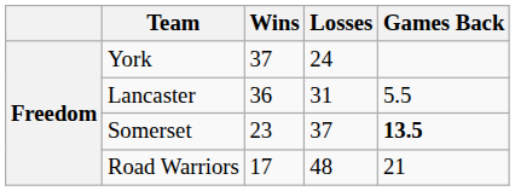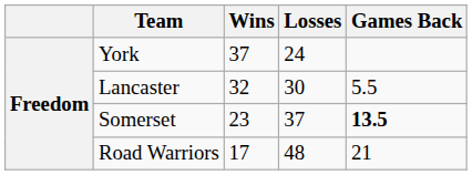Lancaster | Wins: 36 -> 32
Lancaster | Losses: 31 -> 30
